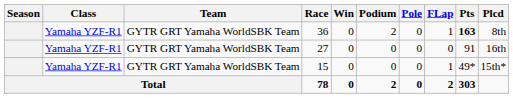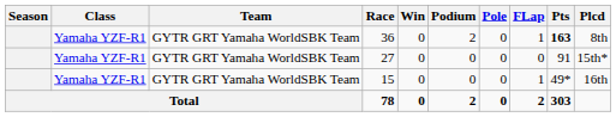27 | Plcd: 16th -> 15th*
15 | Plcd: 15th* -> 16th
